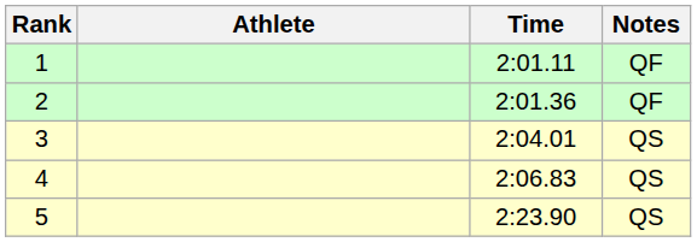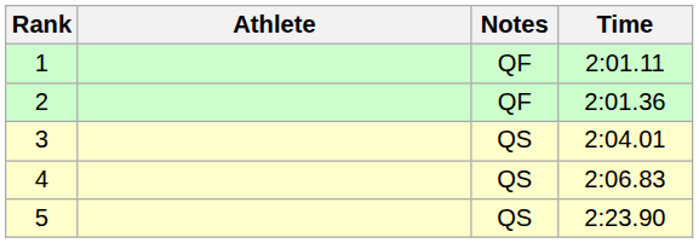columns swapped: Time <-> Notes
